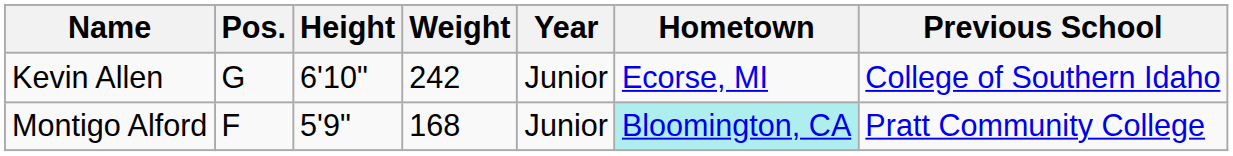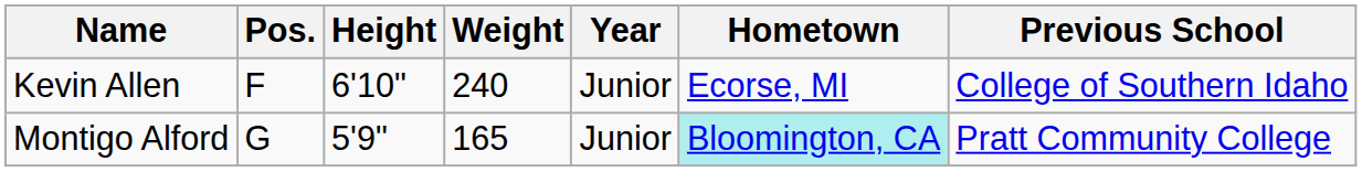Kevin Allen | Pos.: G -> F
Kevin Allen | Weight: 242 -> 240
Montigo Alford | Pos.: F -> G
Montigo Alford | Weight: 168 -> 165
